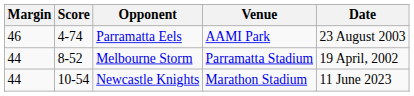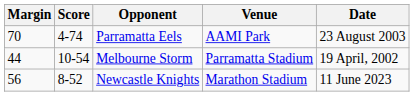Parramatta Eels | Margin: 46 -> 70
Melbourne Storm | Score: 8-52 -> 10-54
Newcastle Knights | Margin: 44 -> 56
Newcastle Knights | Score: 10-54 -> 8-52
